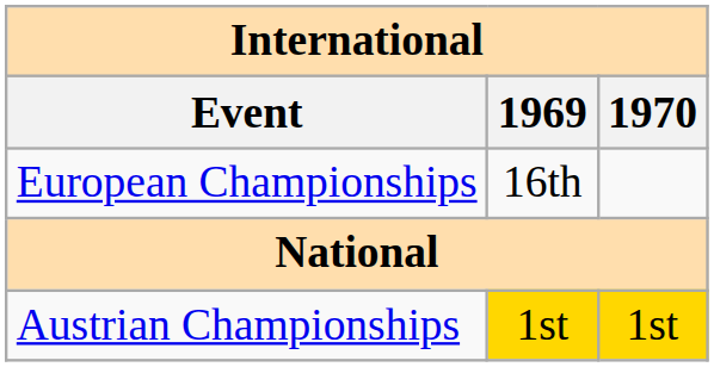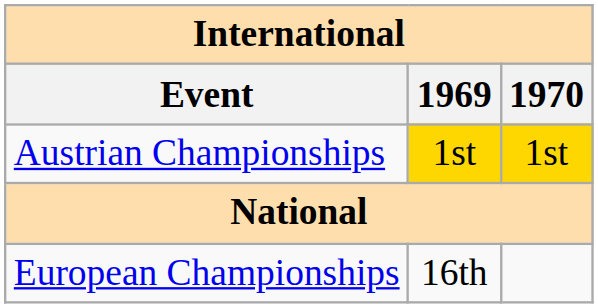rows swapped: European Championships <-> Austrian Championships
